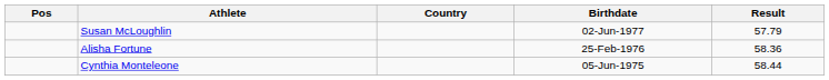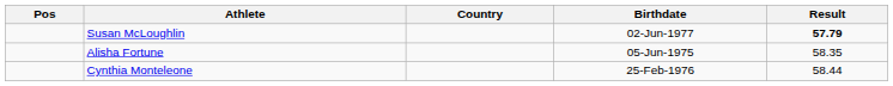Susan McLoughlin | Result: normal -> bold
Alisha Fortune | Birthdate: 25-Feb-1976 -> 05-Jun-1975
Alisha Fortune | Result: 58.36 -> 58.35
Cynthia Monteleone | Birthdate: 05-Jun-1975 -> 25-Feb-1976
